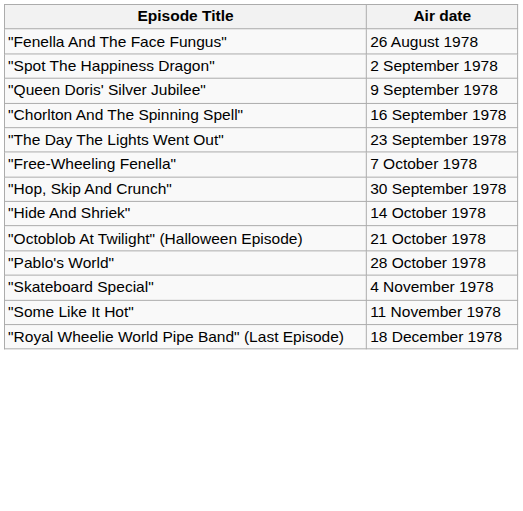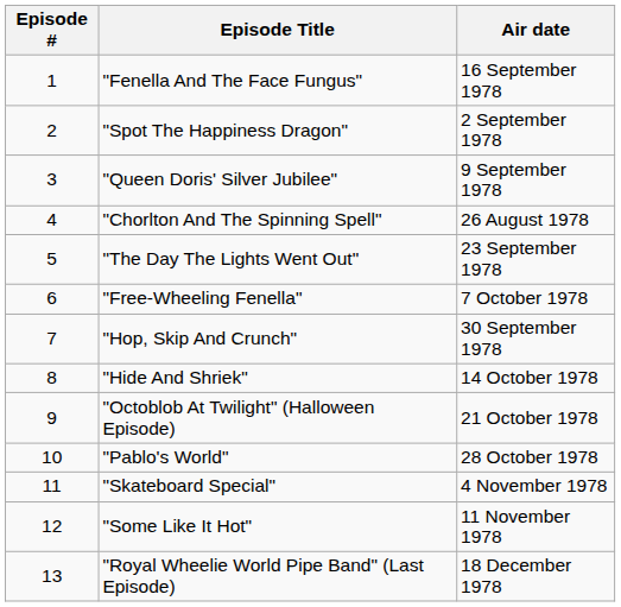+ column: Episode # | 1 | 2 | 3 | 4 | 5 | 6 | 7 | 8 | 9 | 10 | 11 | 12 | 13
"Fenella And The Face Fungus" | Air date: 26 August 1978 -> 16 September 1978
"Chorlton And The Spinning Spell" | Air date: 16 September 1978 -> 26 August 1978
